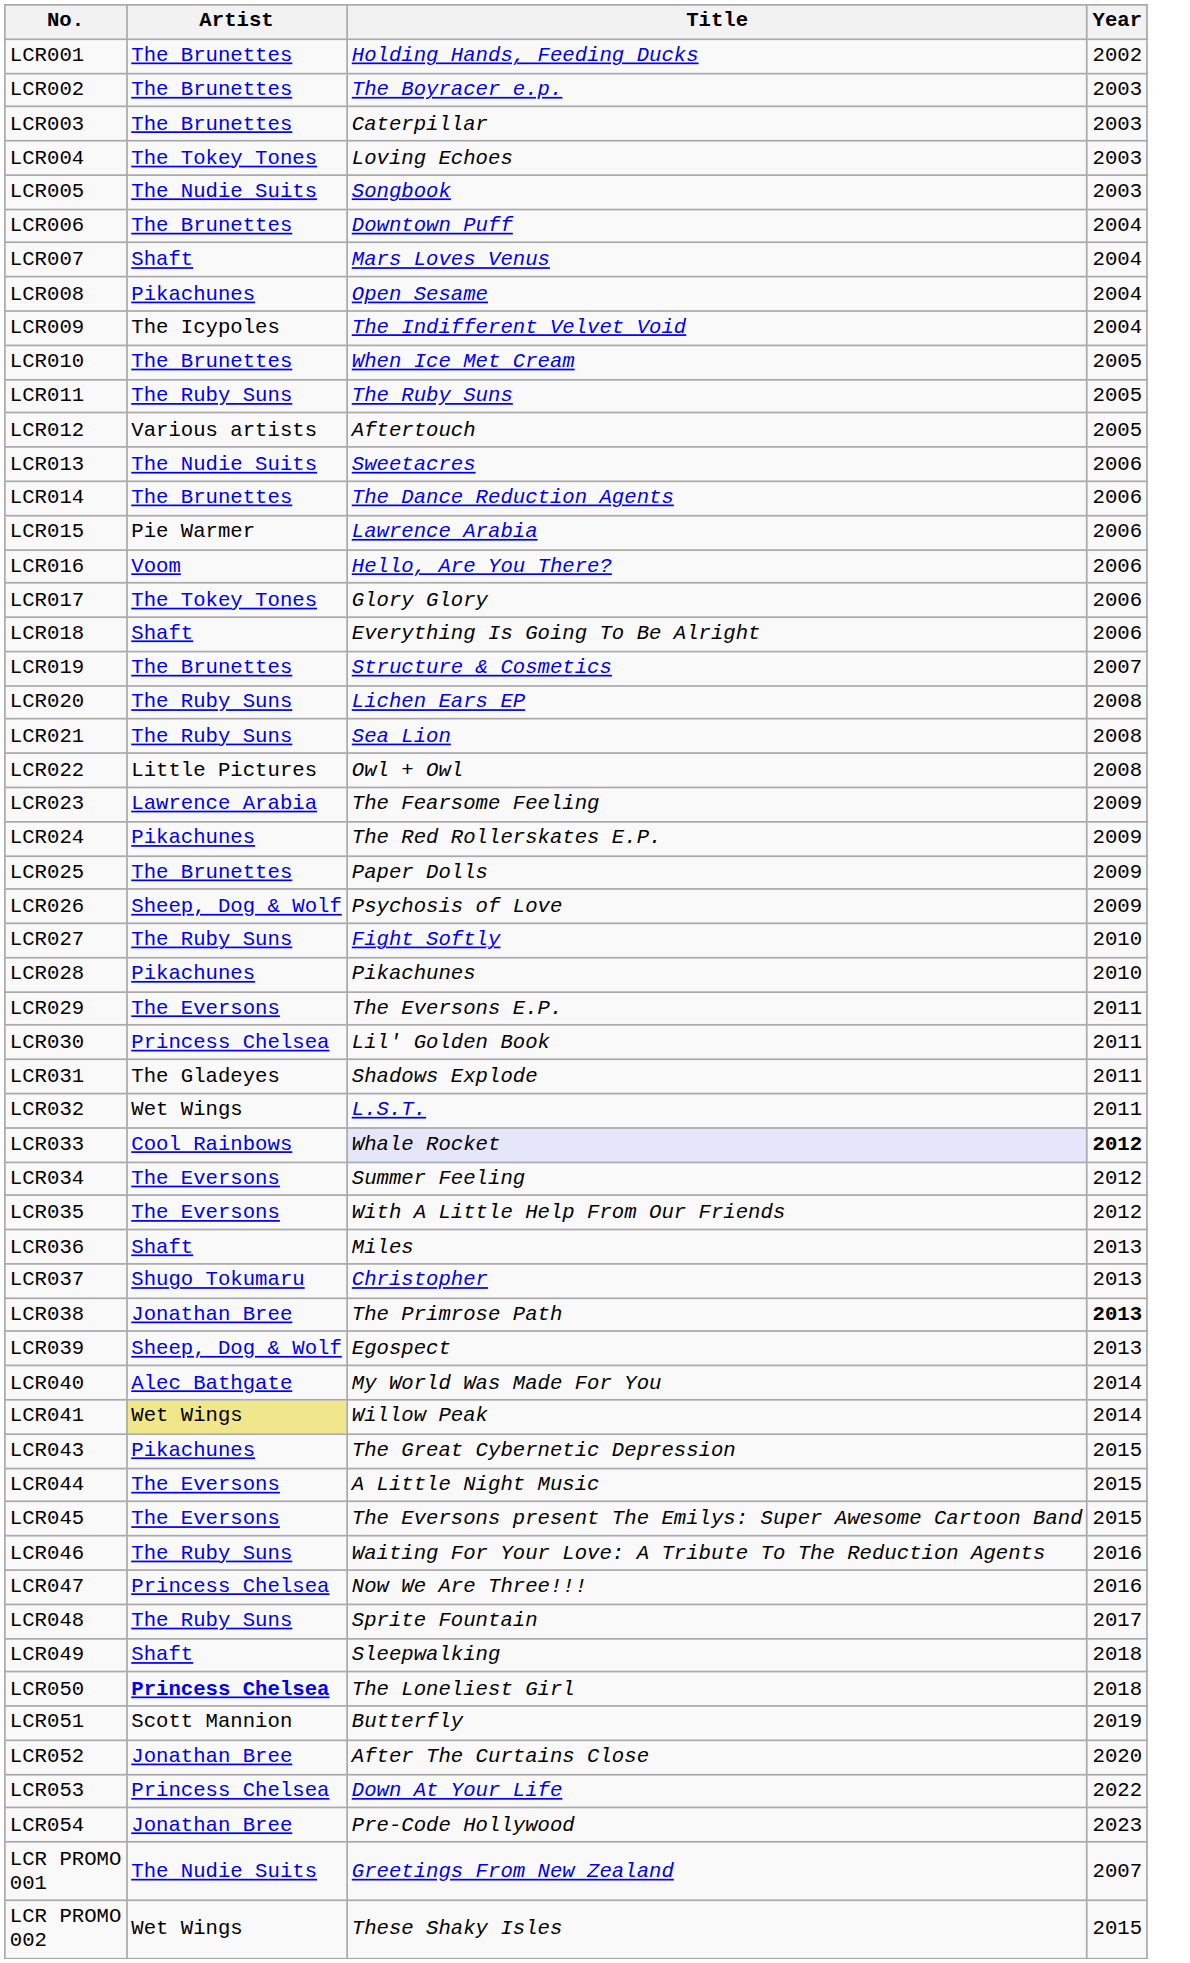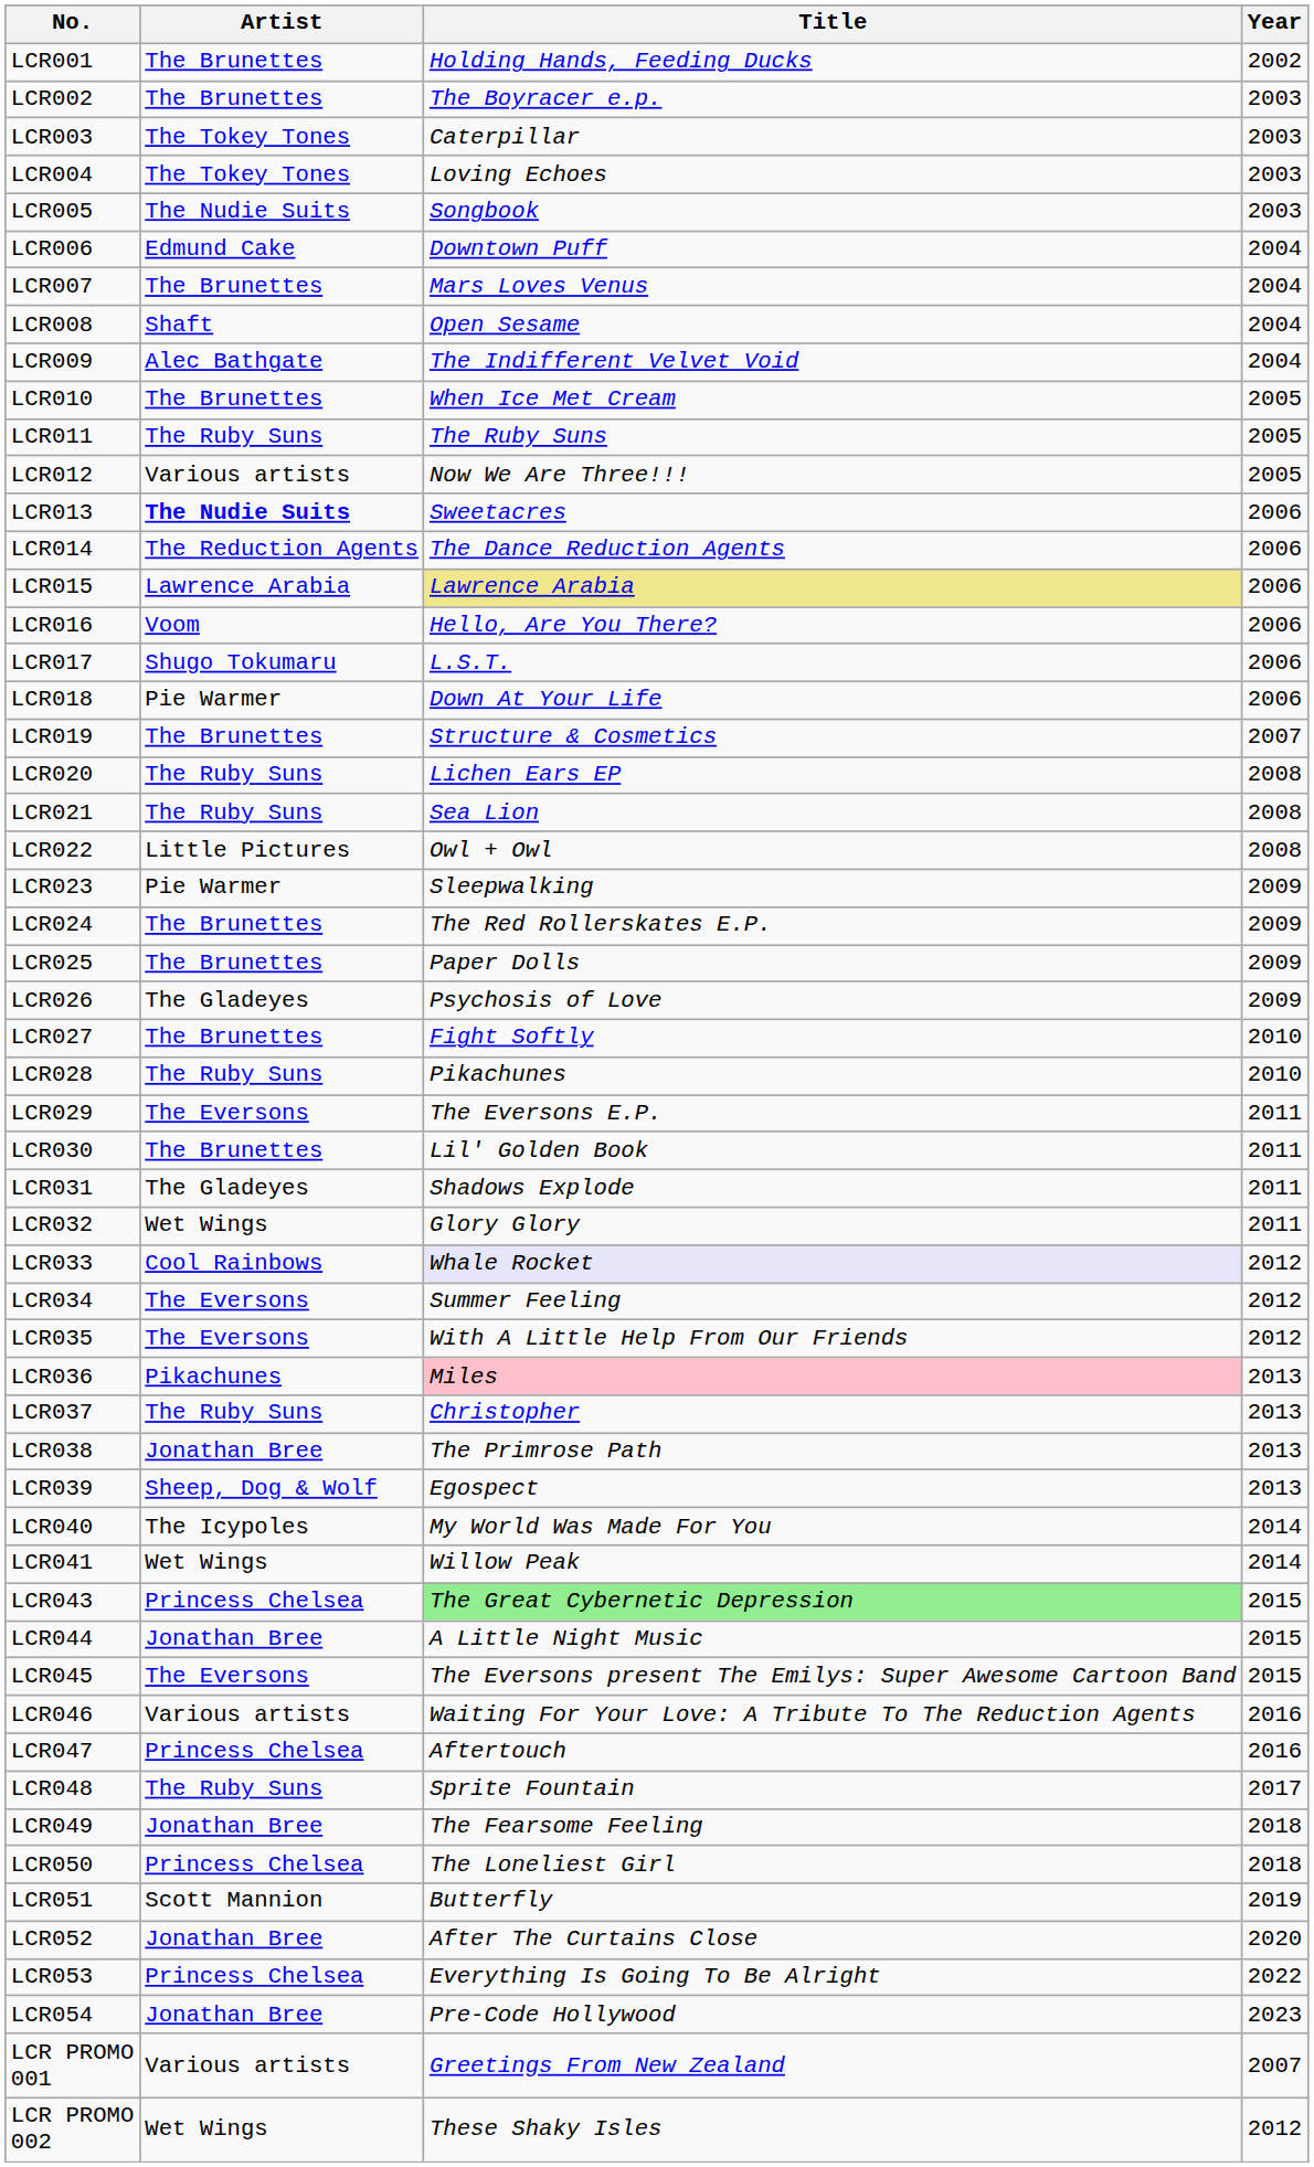LCR003 | Artist: The Brunettes -> The Tokey Tones
LCR006 | Artist: The Brunettes -> Edmund Cake
LCR007 | Artist: Shaft -> The Brunettes
LCR008 | Artist: Pikachunes -> Shaft
LCR009 | Artist: The Icypoles -> Alec Bathgate
LCR012 | Title: Aftertouch -> Now We Are Three!!!
LCR013 | Artist: normal -> bold
LCR014 | Artist: The Brunettes -> The Reduction Agents
LCR015 | Artist: Pie Warmer -> Lawrence Arabia
LCR015 | Title: no background -> khaki background
LCR017 | Artist: The Tokey Tones -> Shugo Tokumaru
LCR017 | Title: Glory Glory -> L.S.T.
LCR018 | Artist: Shaft -> Pie Warmer
LCR018 | Title: Everything Is Going To Be Alright -> Down At Your Life
LCR023 | Artist: Lawrence Arabia -> Pie Warmer
LCR023 | Title: The Fearsome Feeling -> Sleepwalking
LCR024 | Artist: Pikachunes -> The Brunettes
LCR026 | Artist: Sheep, Dog & Wolf -> The Gladeyes
LCR027 | Artist: The Ruby Suns -> The Brunettes
LCR028 | Artist: Pikachunes -> The Ruby Suns
LCR030 | Artist: Princess Chelsea -> The Brunettes
LCR032 | Title: L.S.T. -> Glory Glory
LCR033 | Year: bold -> normal
LCR036 | Artist: Shaft -> Pikachunes
LCR036 | Title: no background -> pink background
LCR037 | Artist: Shugo Tokumaru -> The Ruby Suns
LCR038 | Year: bold -> normal
LCR040 | Artist: Alec Bathgate -> The Icypoles
LCR041 | Artist: khaki background -> no background
LCR043 | Artist: Pikachunes -> Princess Chelsea
LCR043 | Title: no background -> lightgreen background
LCR044 | Artist: The Eversons -> Jonathan Bree
LCR046 | Artist: The Ruby Suns -> Various artists
LCR047 | Title: Now We Are Three!!! -> Aftertouch
LCR049 | Artist: Shaft -> Jonathan Bree
LCR049 | Title: Sleepwalking -> The Fearsome Feeling
LCR050 | Artist: bold -> normal
LCR053 | Title: Down At Your Life -> Everything Is Going To Be Alright
LCR PROMO 001 | Artist: The Nudie Suits -> Various artists
LCR PROMO 002 | Year: 2015 -> 2012
